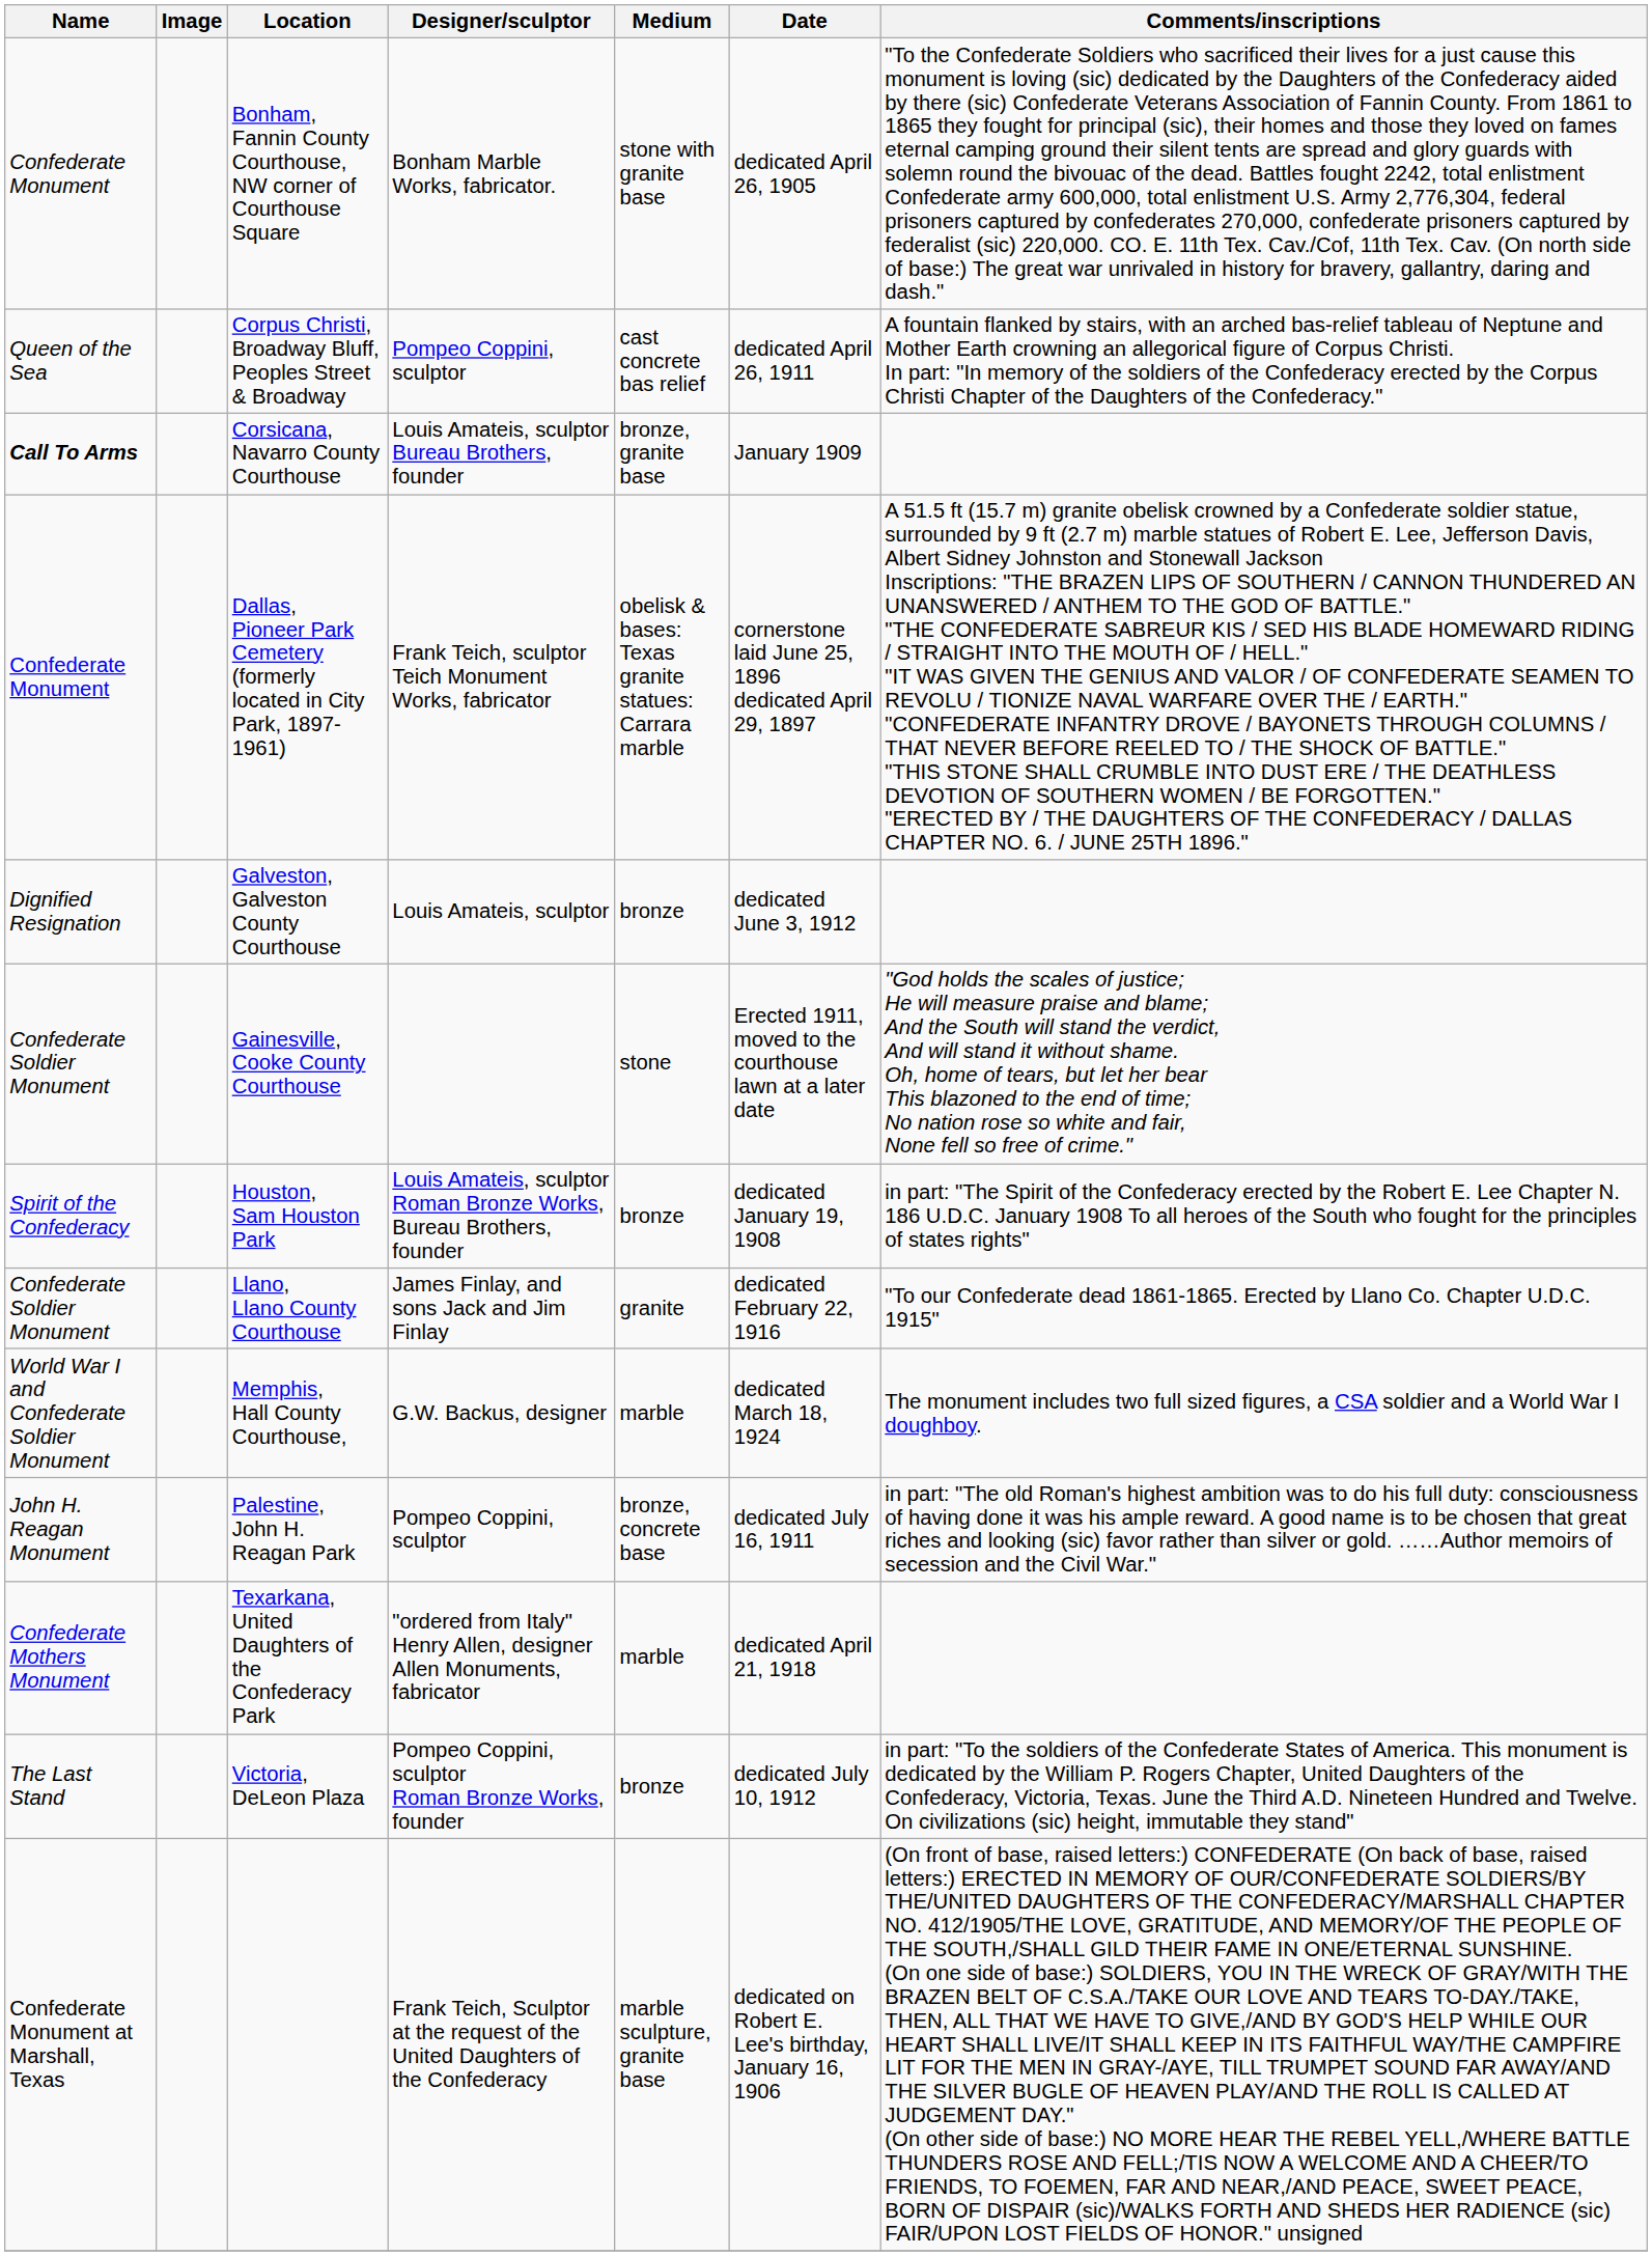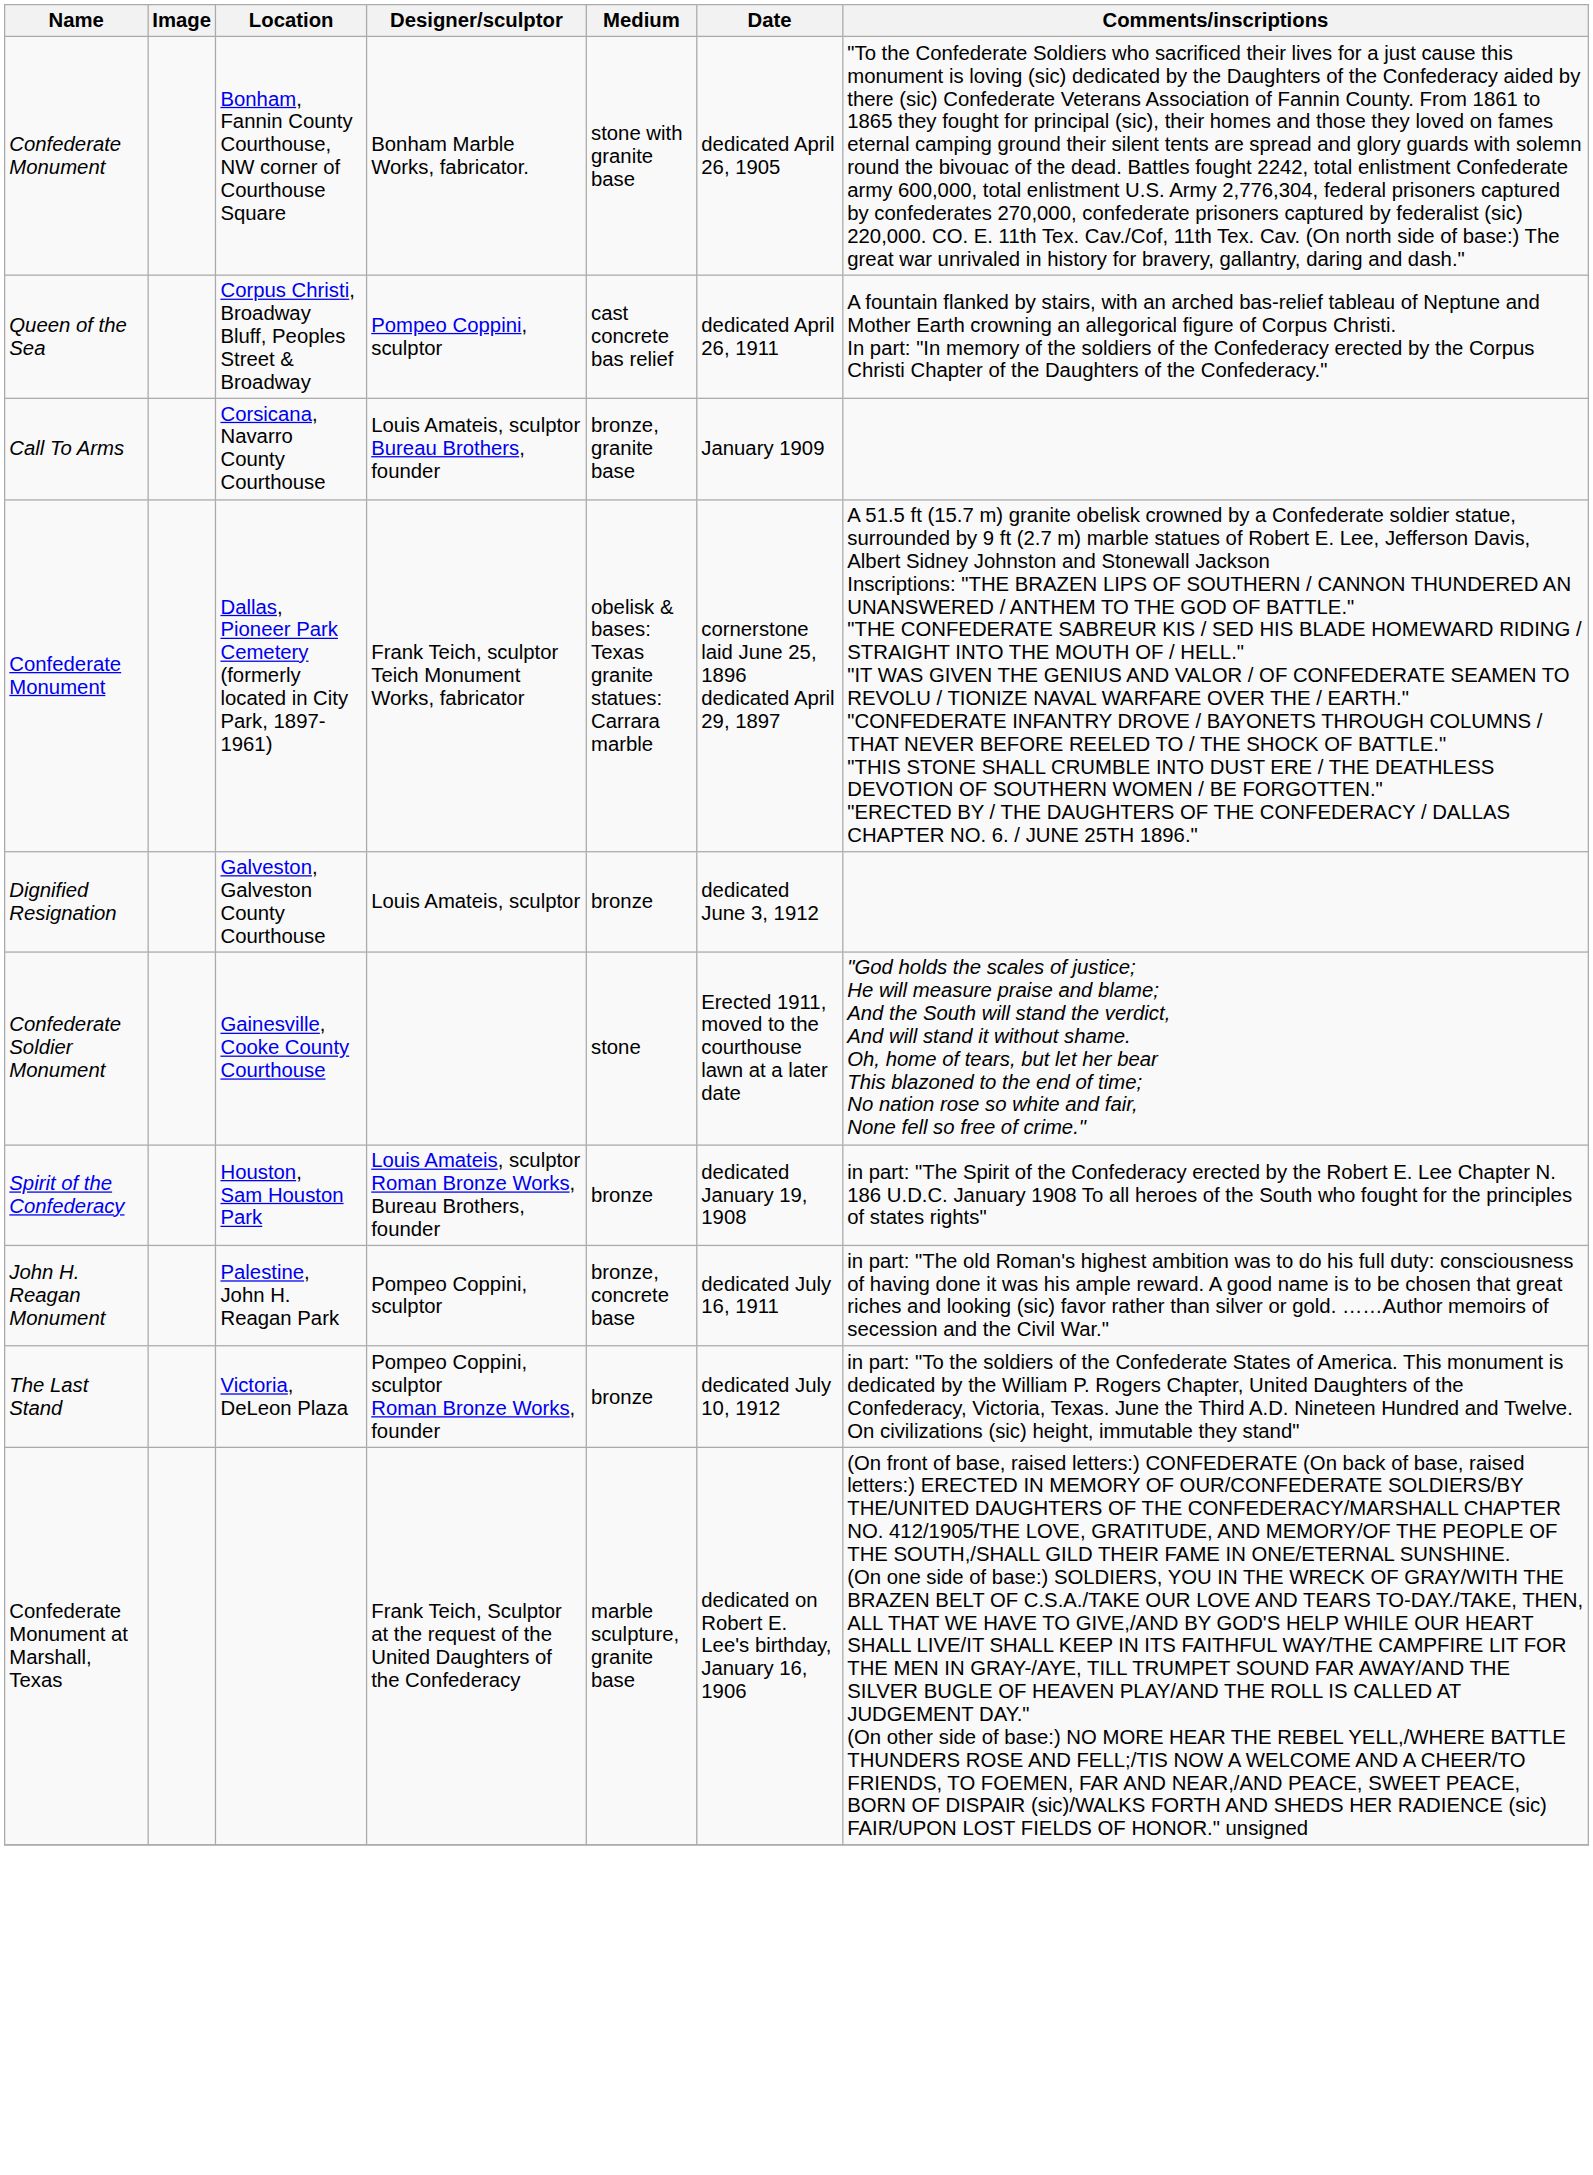Corsicana, Navarro County Courthouse | Name: bold -> normal
- row: Confederate Soldier Monument | Llano, Llano County Courthouse | James Finlay, and sons Jack and Jim Finlay | granite | dedicated February 22, 1916 | "To our Confederate dead 1861-1865. Erected by Llano Co. Chapter U.D.C. 1915"
- row: World War I and Confederate Soldier Monument | Memphis, Hall County Courthouse, | G.W. Backus, designer | marble | dedicated March 18, 1924 | The monument includes two full sized figures, a CSA soldier and a World War I doughboy.
- row: Confederate Mothers Monument | Texarkana, United Daughters of the Confederacy Park | "ordered from Italy" Henry Allen, designer Allen Monuments, fabricator | marble | dedicated April 21, 1918
